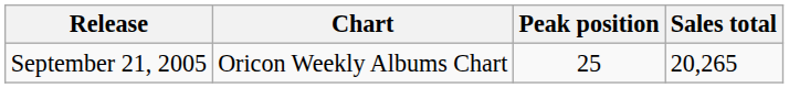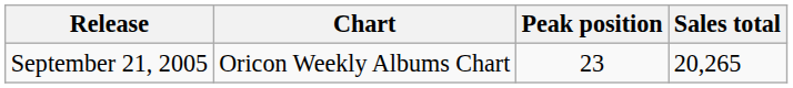September 21, 2005 | Peak position: 25 -> 23
